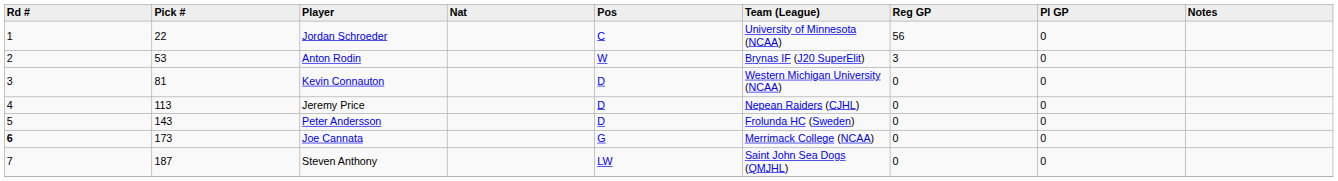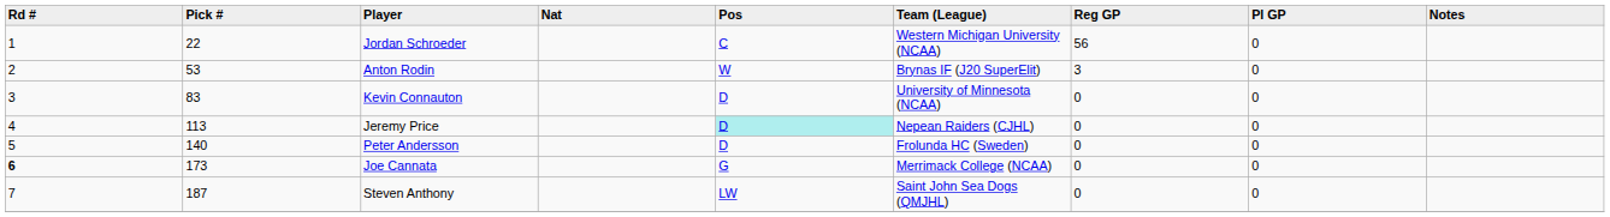Jordan Schroeder | Team (League): University of Minnesota (NCAA) -> Western Michigan University (NCAA)
Kevin Connauton | Pick #: 81 -> 83
Kevin Connauton | Team (League): Western Michigan University (NCAA) -> University of Minnesota (NCAA)
Jeremy Price | Pos: no background -> paleturquoise background
Peter Andersson | Pick #: 143 -> 140
